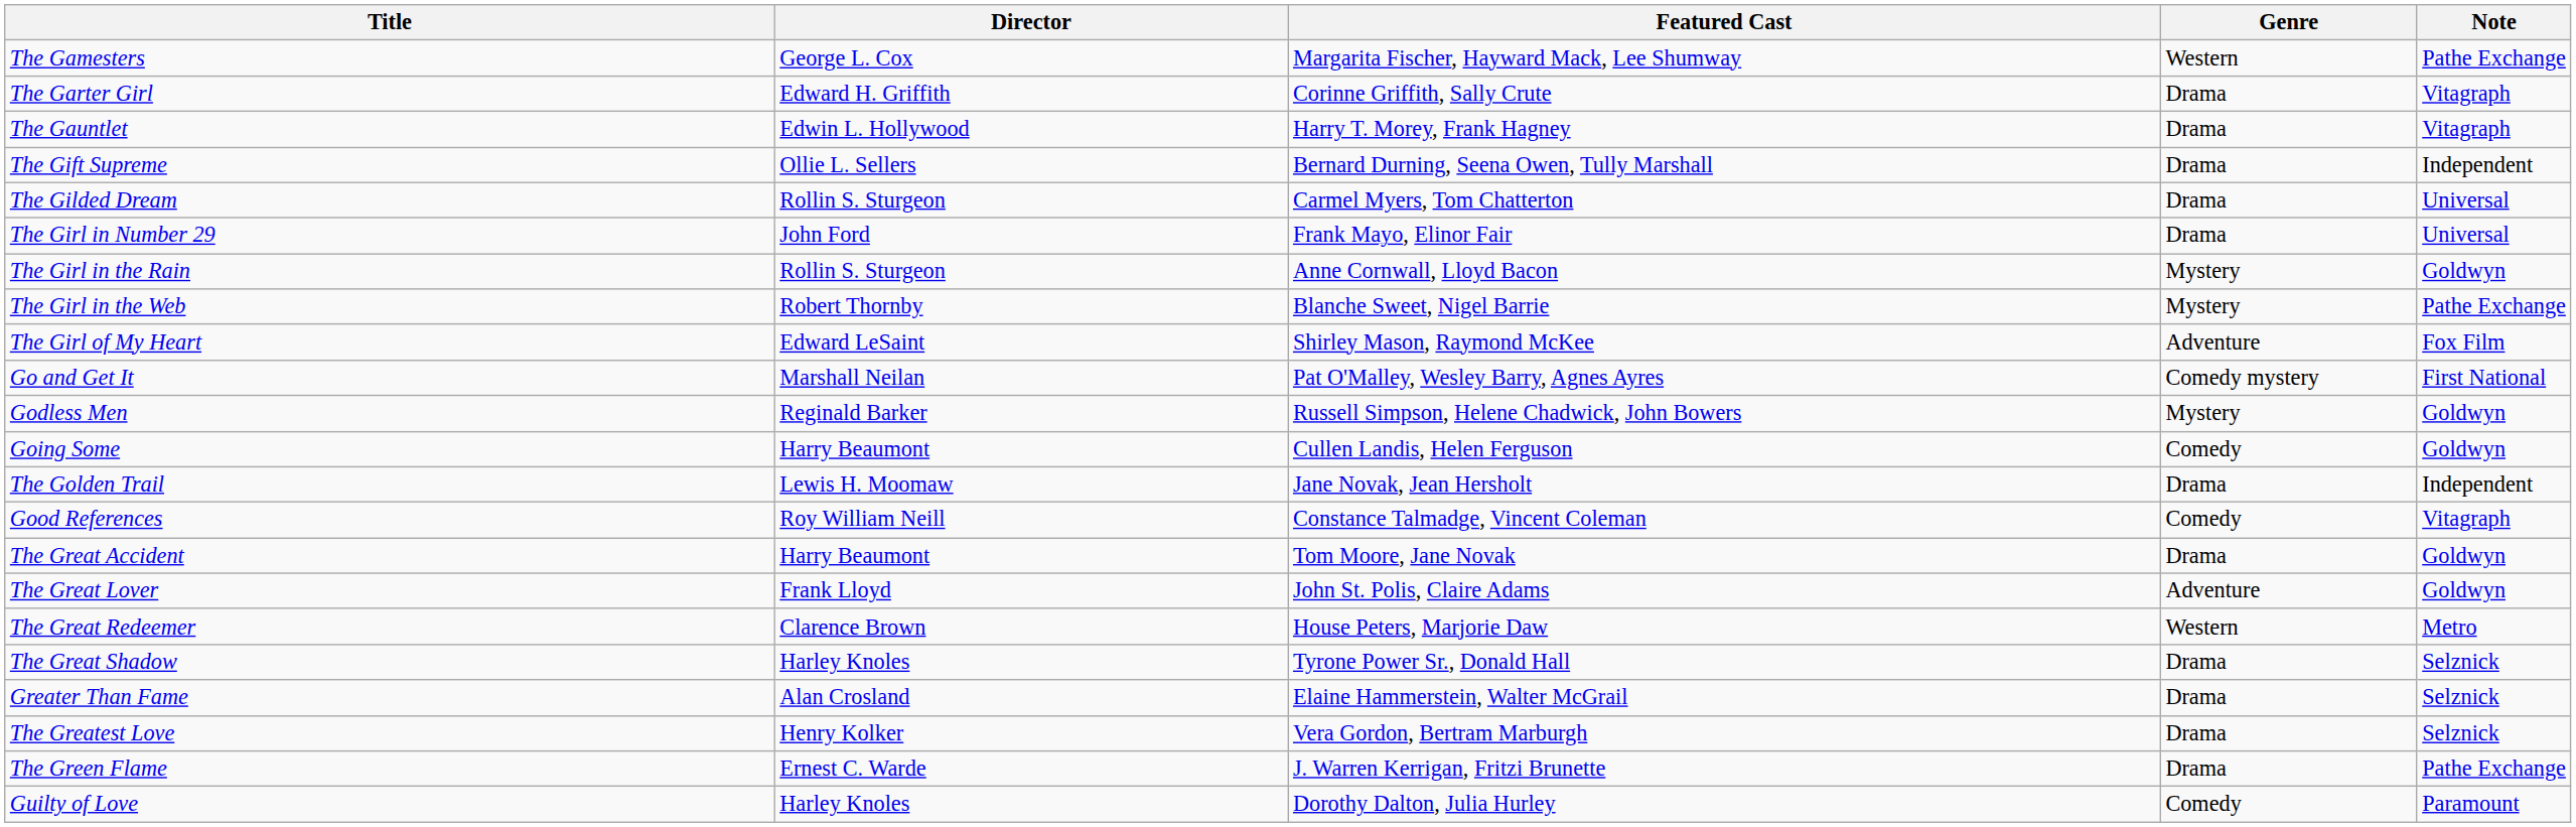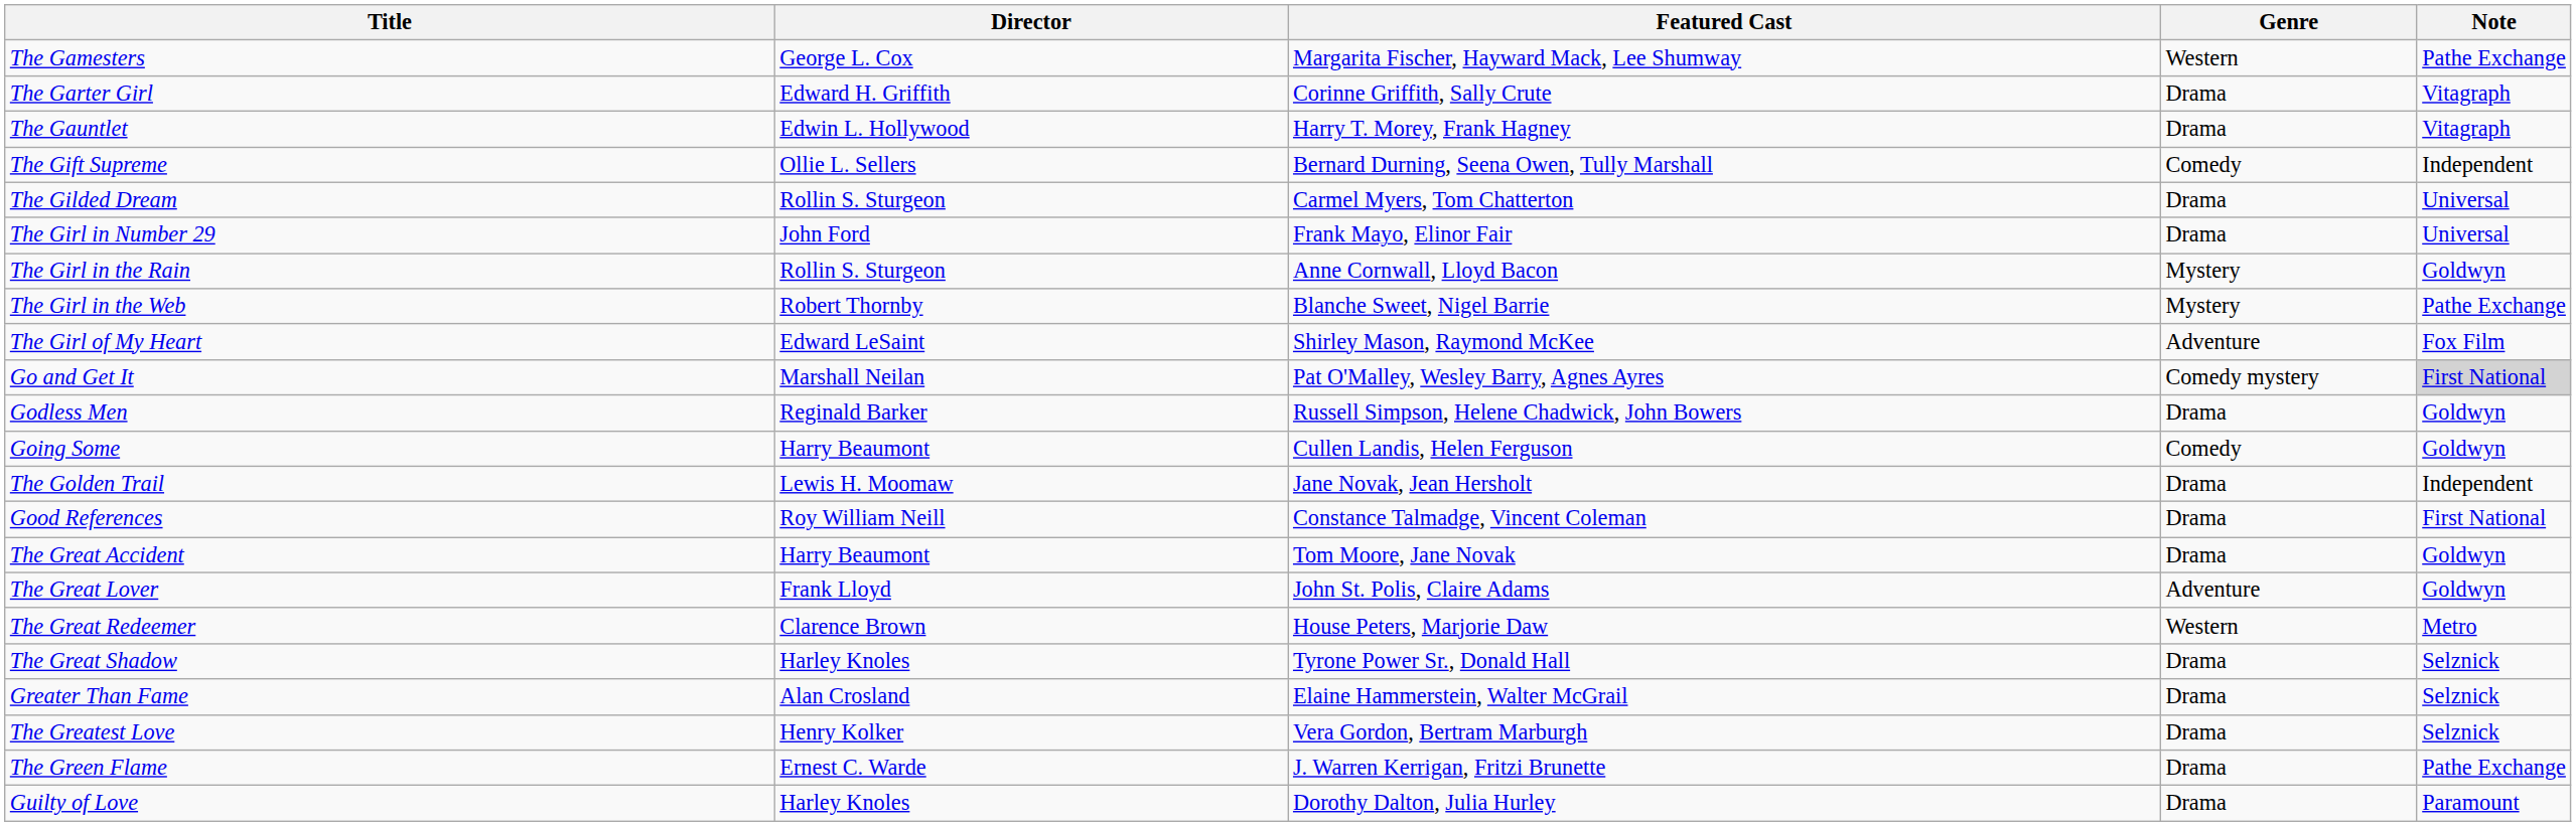The Gift Supreme | Genre: Drama -> Comedy
Go and Get It | Note: no background -> lightgrey background
Godless Men | Genre: Mystery -> Drama
Good References | Genre: Comedy -> Drama
Good References | Note: Vitagraph -> First National
Guilty of Love | Genre: Comedy -> Drama
